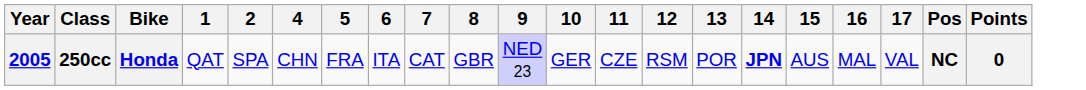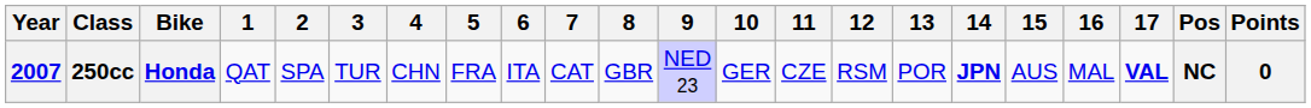+ column: 3 | TUR
250cc | Year: 2005 -> 2007
250cc | 17: normal -> bold
